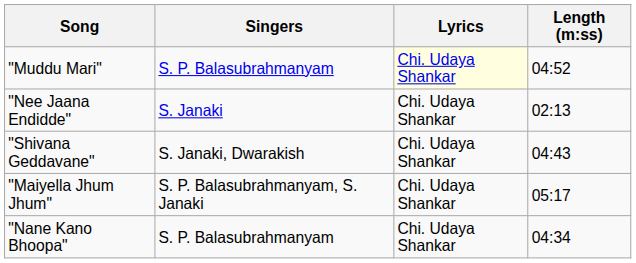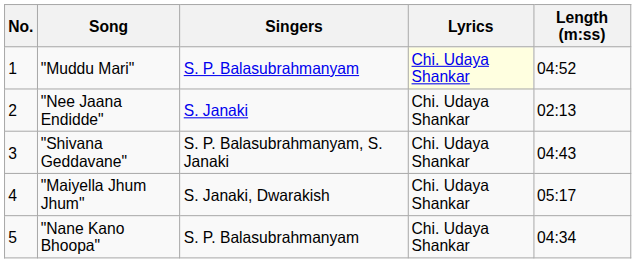+ column: No. | 1 | 2 | 3 | 4 | 5
"Shivana Geddavane" | Singers: S. Janaki, Dwarakish -> S. P. Balasubrahmanyam, S. Janaki
"Maiyella Jhum Jhum" | Singers: S. P. Balasubrahmanyam, S. Janaki -> S. Janaki, Dwarakish
